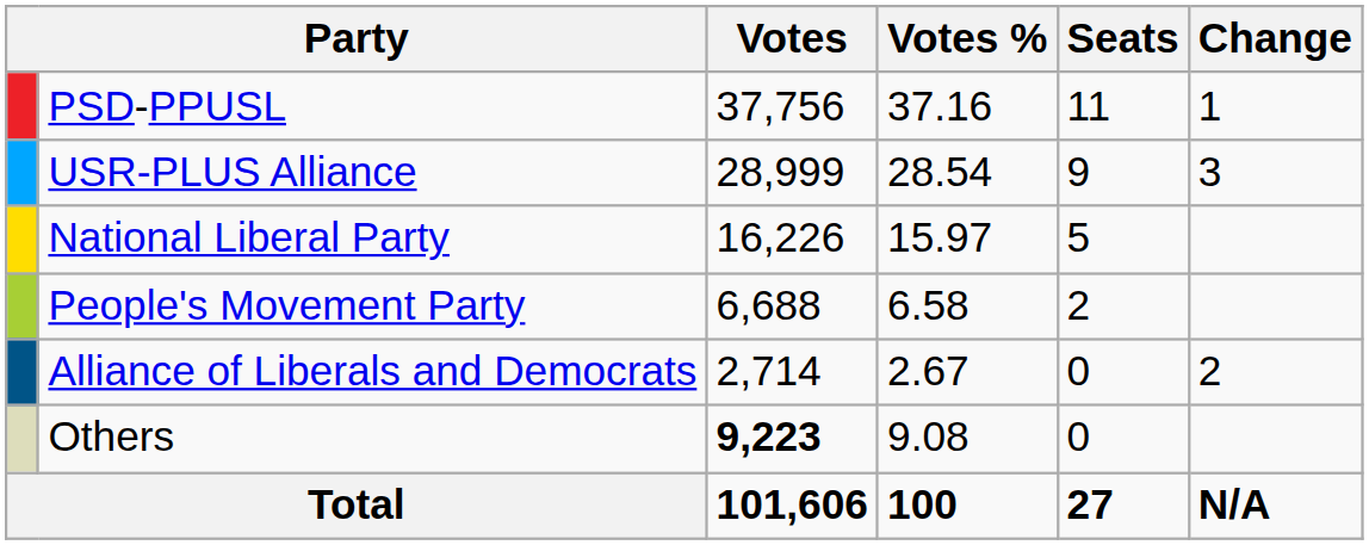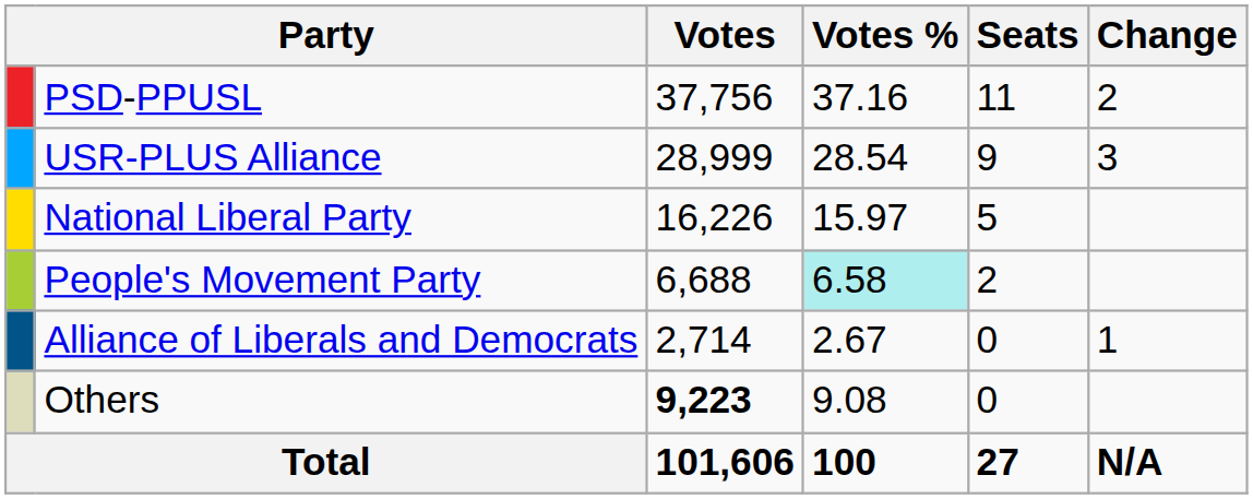PSD-PPUSL | Change: 1 -> 2
People's Movement Party | Votes %: no background -> paleturquoise background
Alliance of Liberals and Democrats | Change: 2 -> 1
